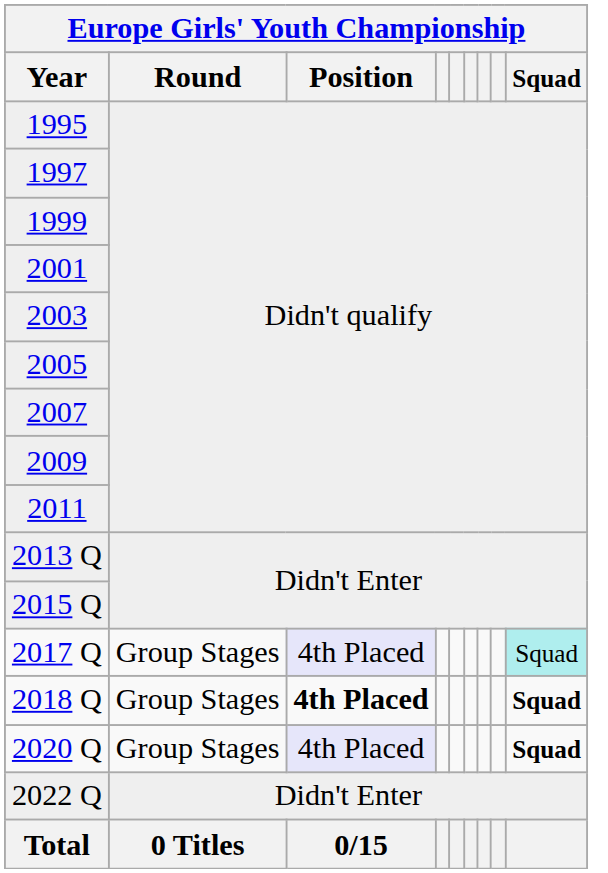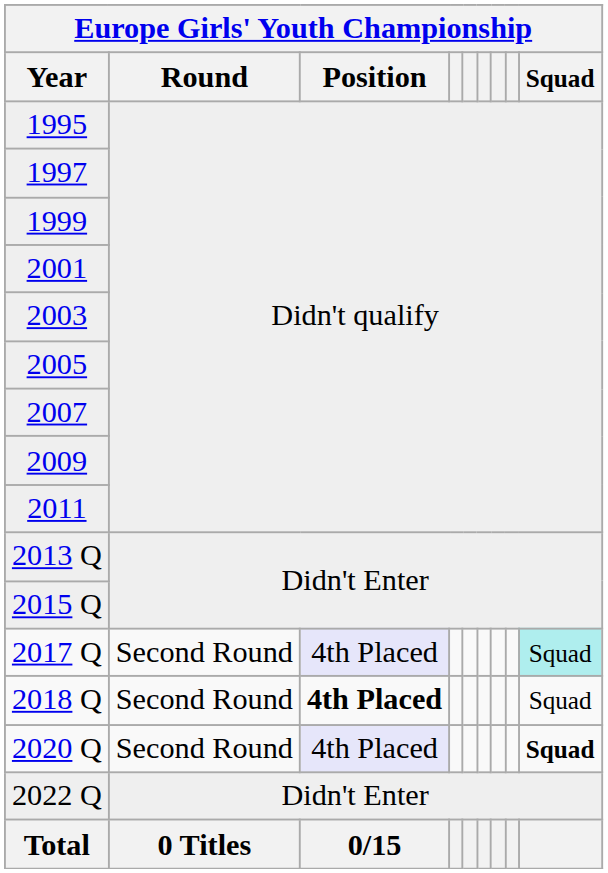2017 Q | Round: Group Stages -> Second Round
2018 Q | Round: Group Stages -> Second Round
2018 Q | Squad: bold -> normal
2020 Q | Round: Group Stages -> Second Round
